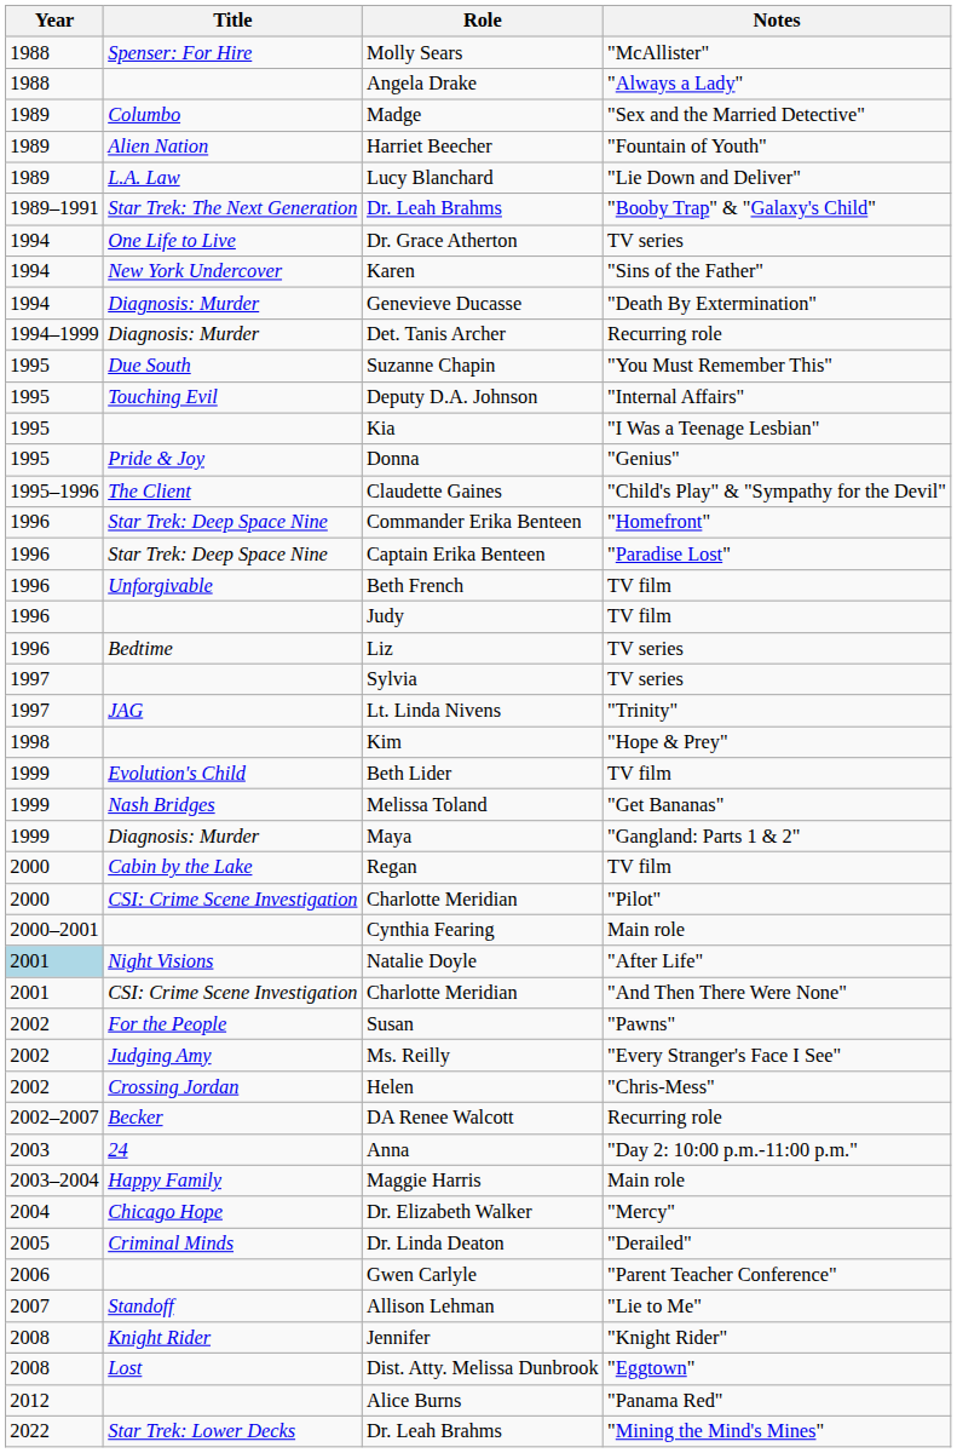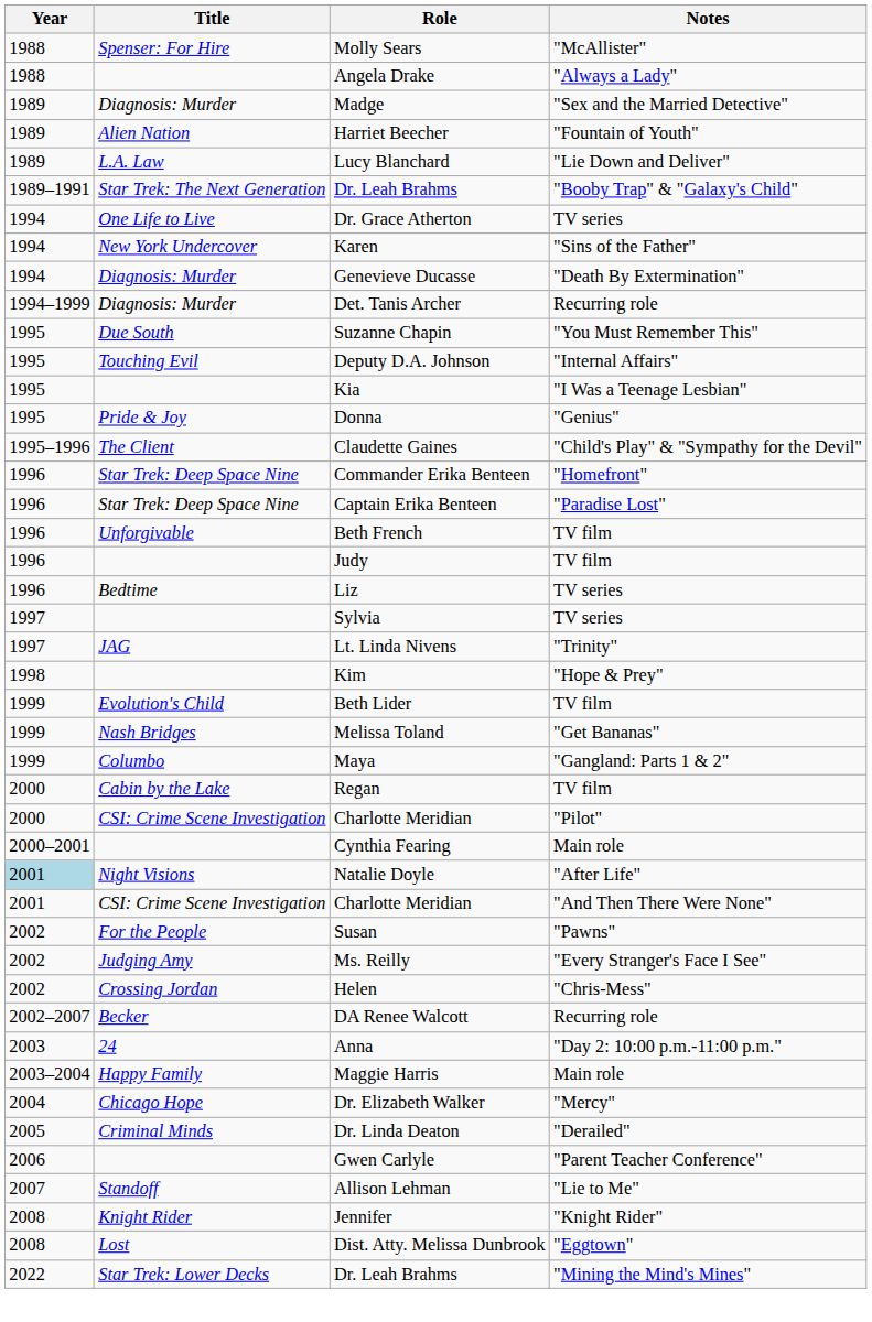Madge | Title: Columbo -> Diagnosis: Murder
Maya | Title: Diagnosis: Murder -> Columbo
- row: 2012 | Alice Burns | "Panama Red"
